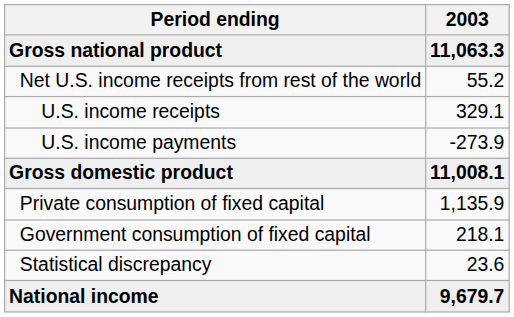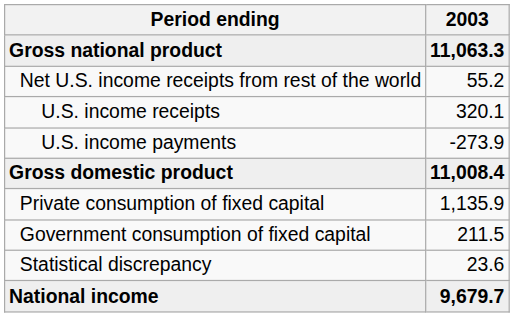U.S. income receipts | 2003: 329.1 -> 320.1
Gross domestic product | 2003: 11,008.1 -> 11,008.4
Government consumption of fixed capital | 2003: 218.1 -> 211.5
